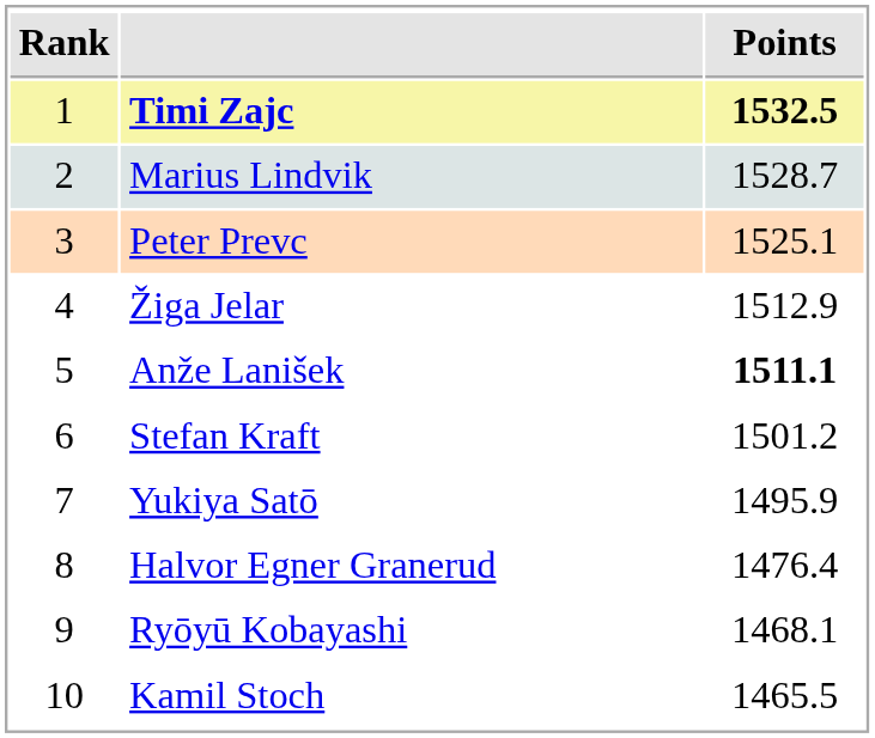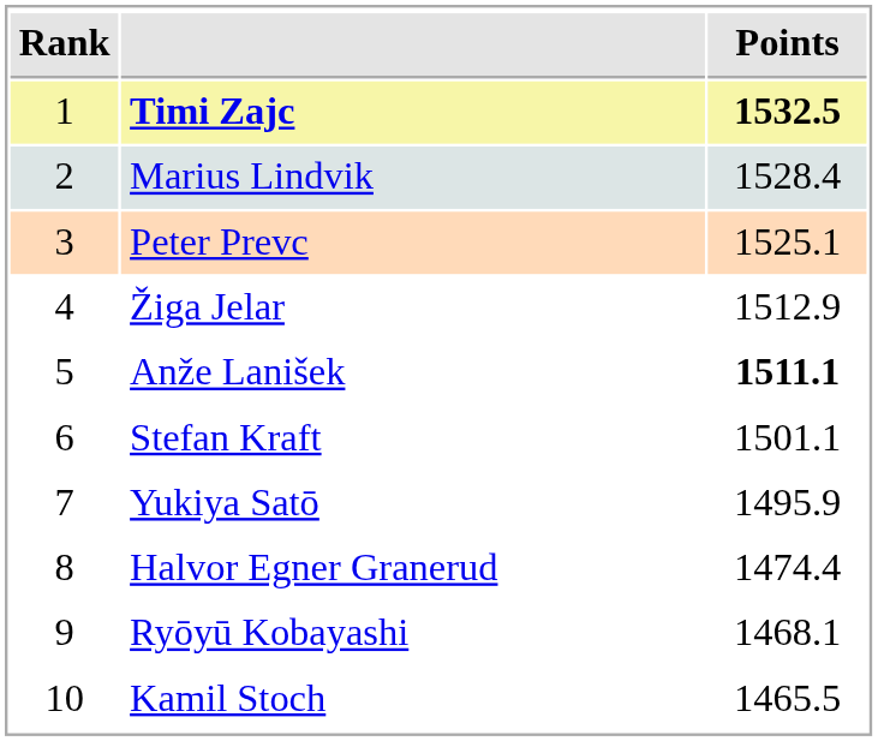Marius Lindvik | Points: 1528.7 -> 1528.4
Stefan Kraft | Points: 1501.2 -> 1501.1
Halvor Egner Granerud | Points: 1476.4 -> 1474.4
